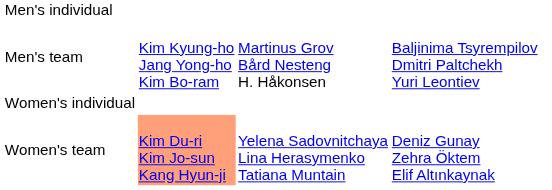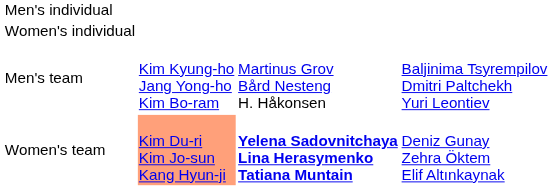rows swapped: Women's individual <-> Men's team
Women's team | column 3: normal -> bold
